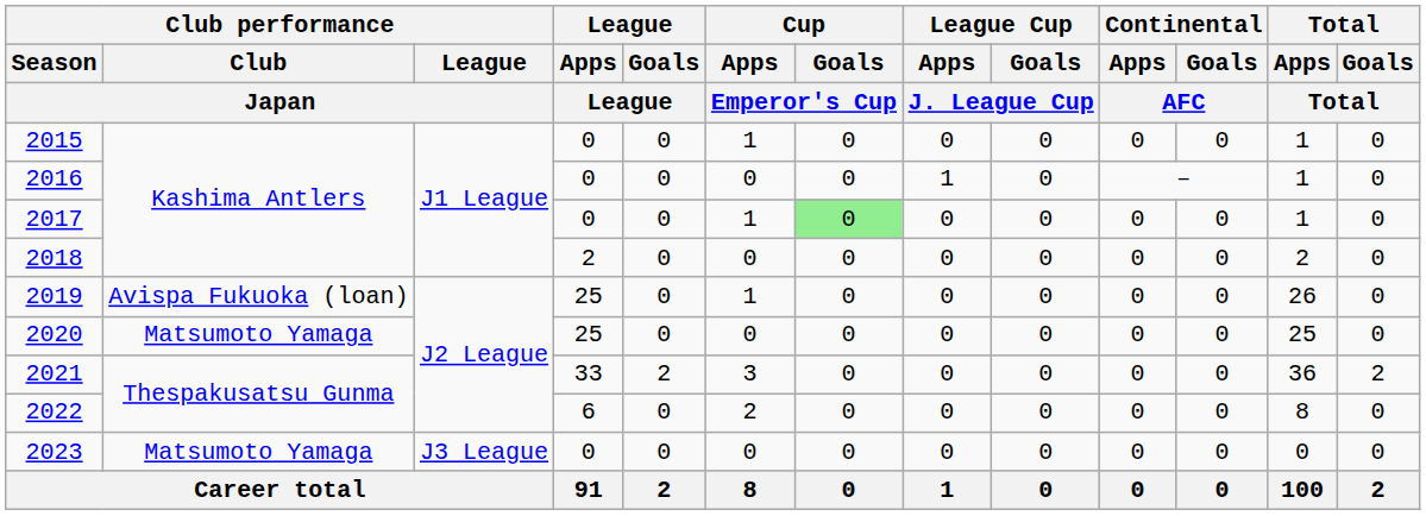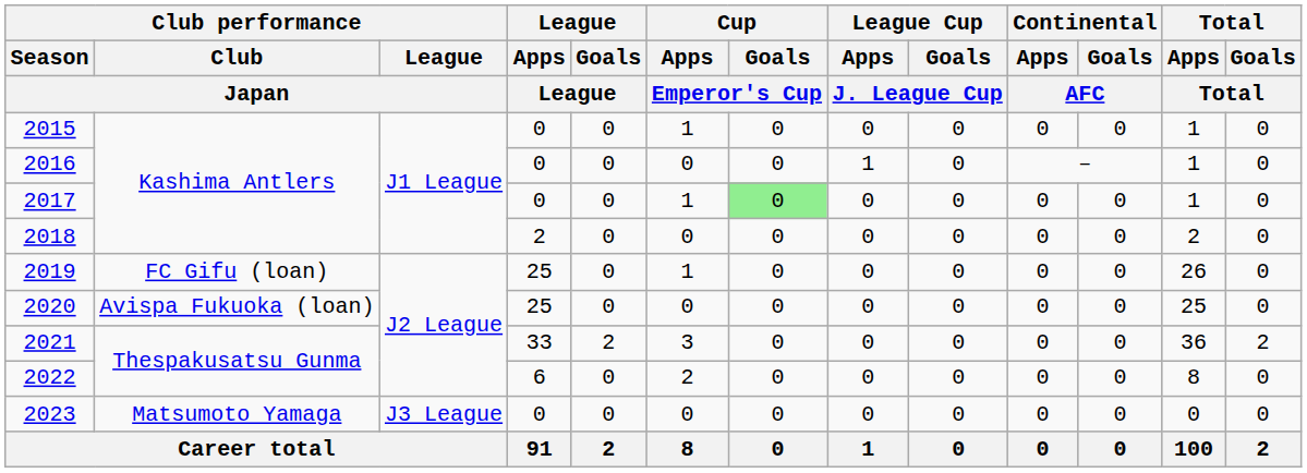2019 | Club performance / Club / Japan: Avispa Fukuoka (loan) -> FC Gifu (loan)
2020 | Club performance / Club / Japan: Matsumoto Yamaga -> Avispa Fukuoka (loan)
